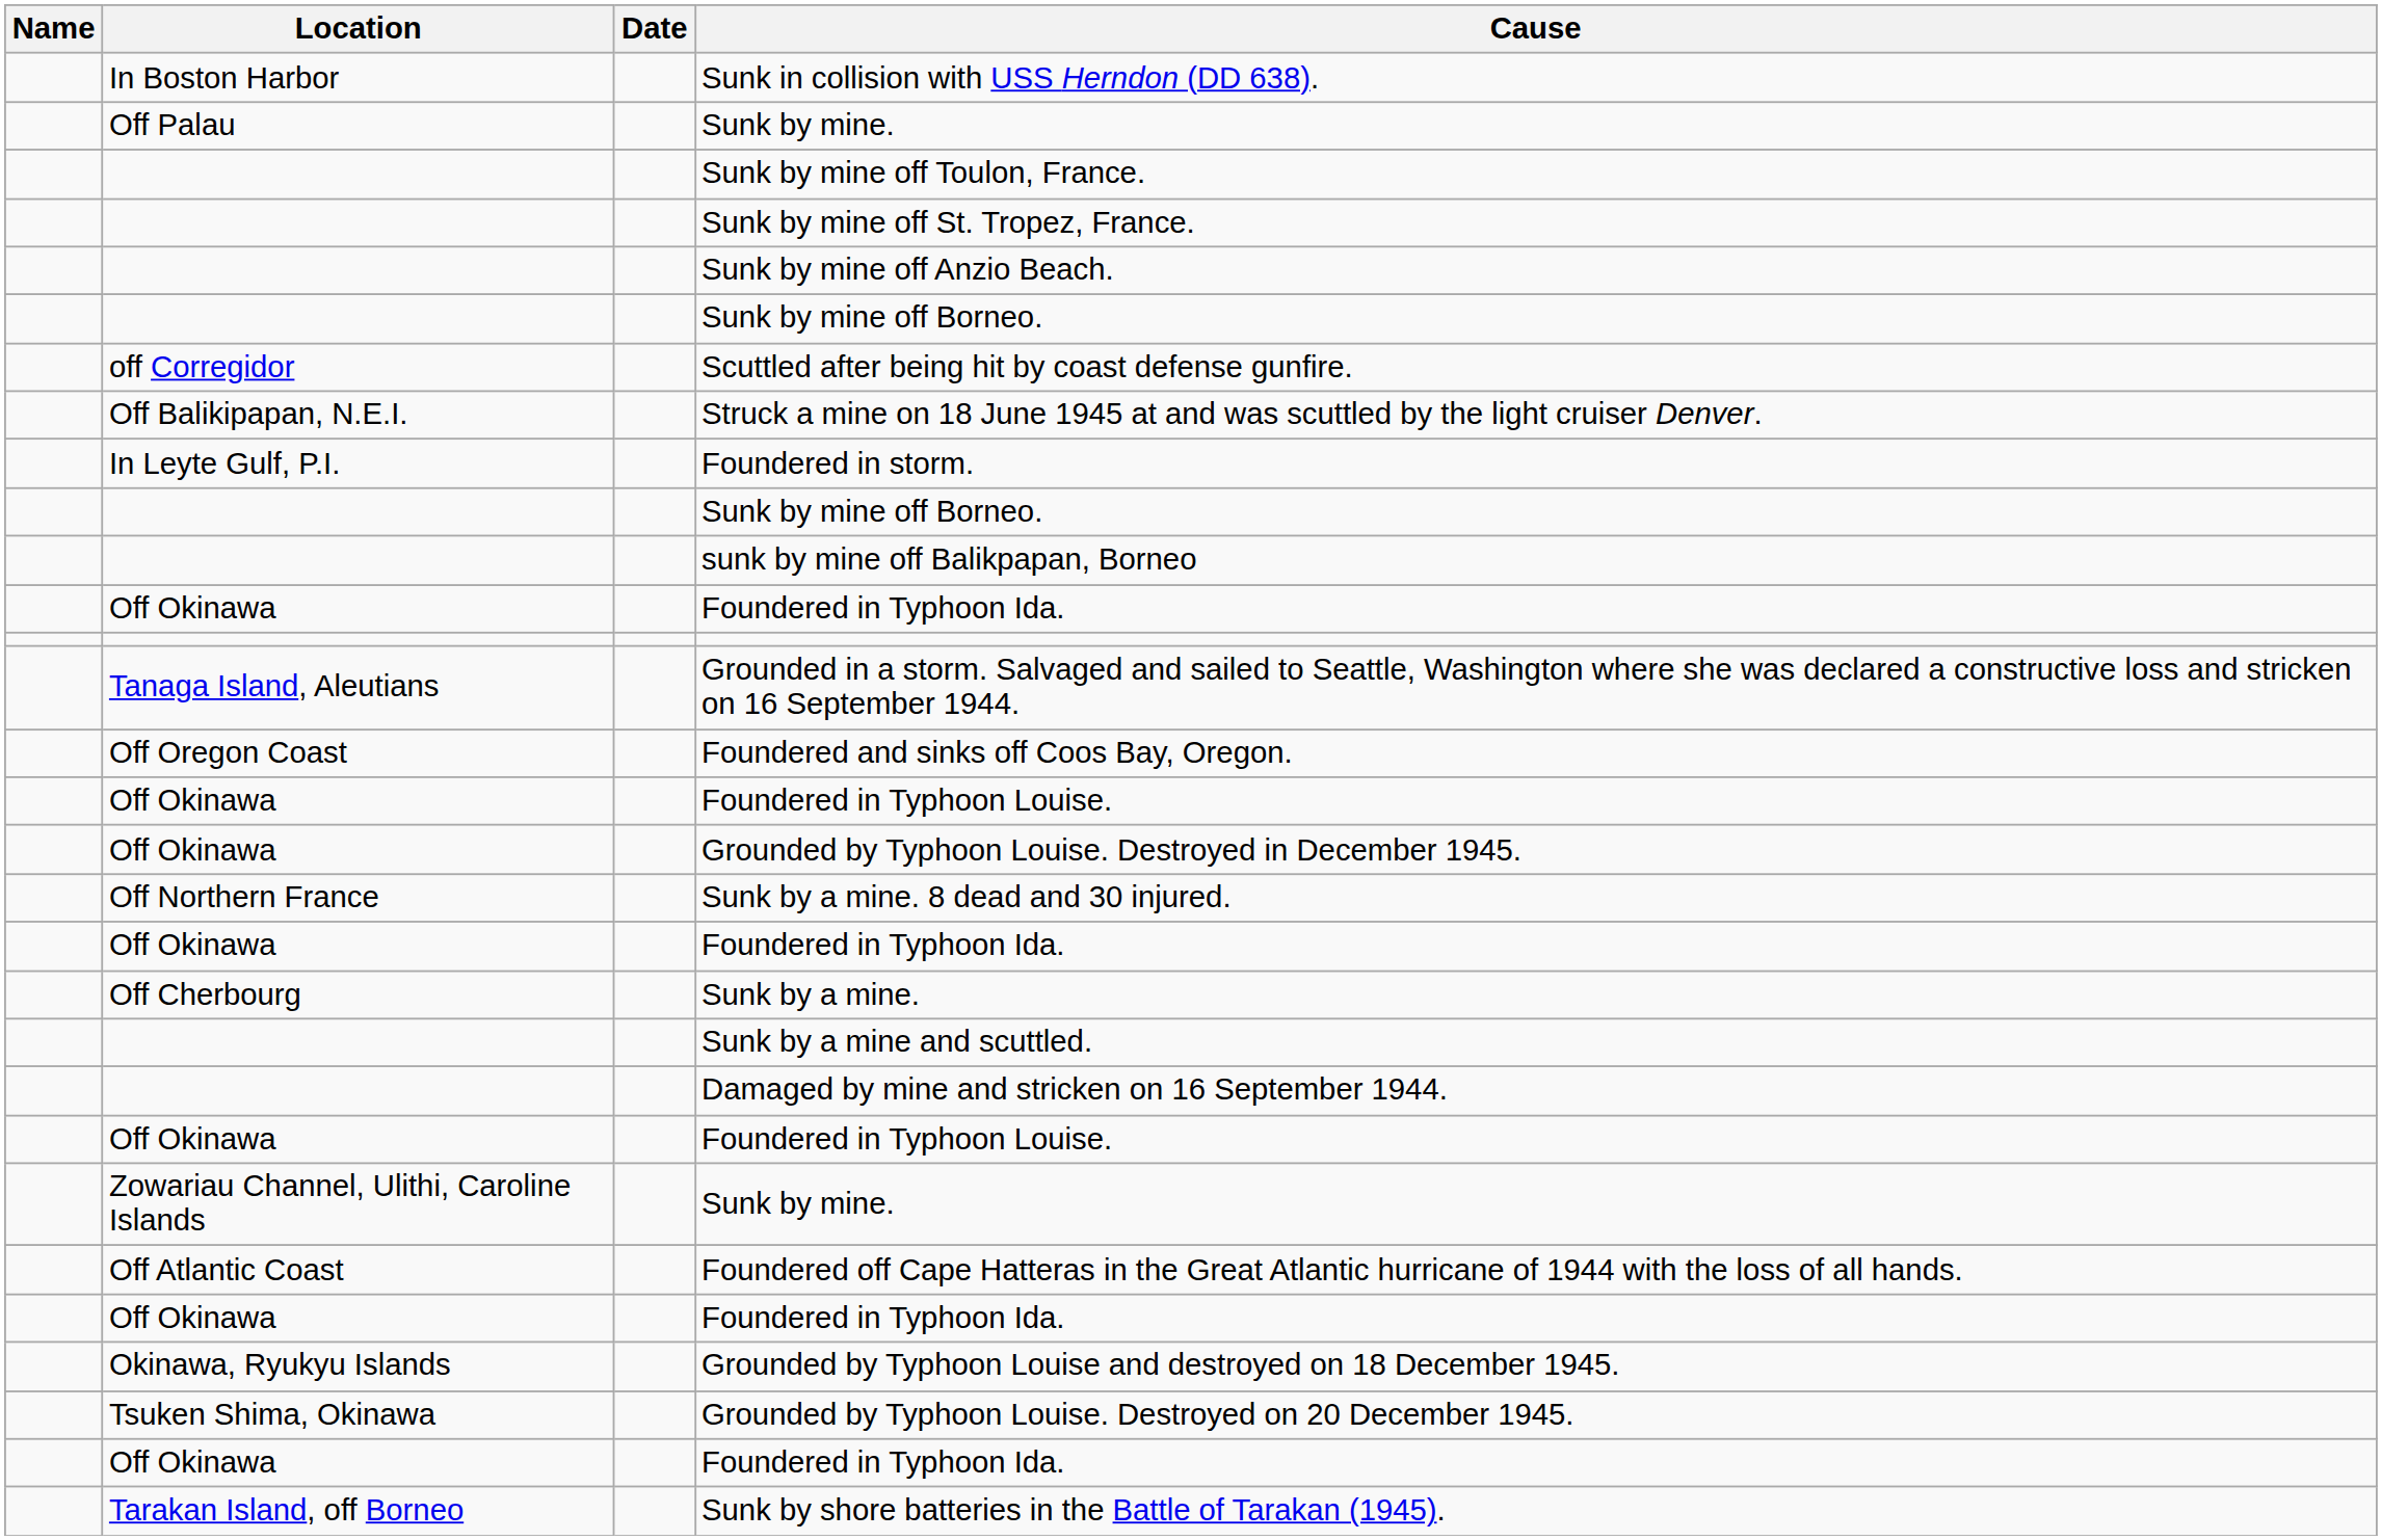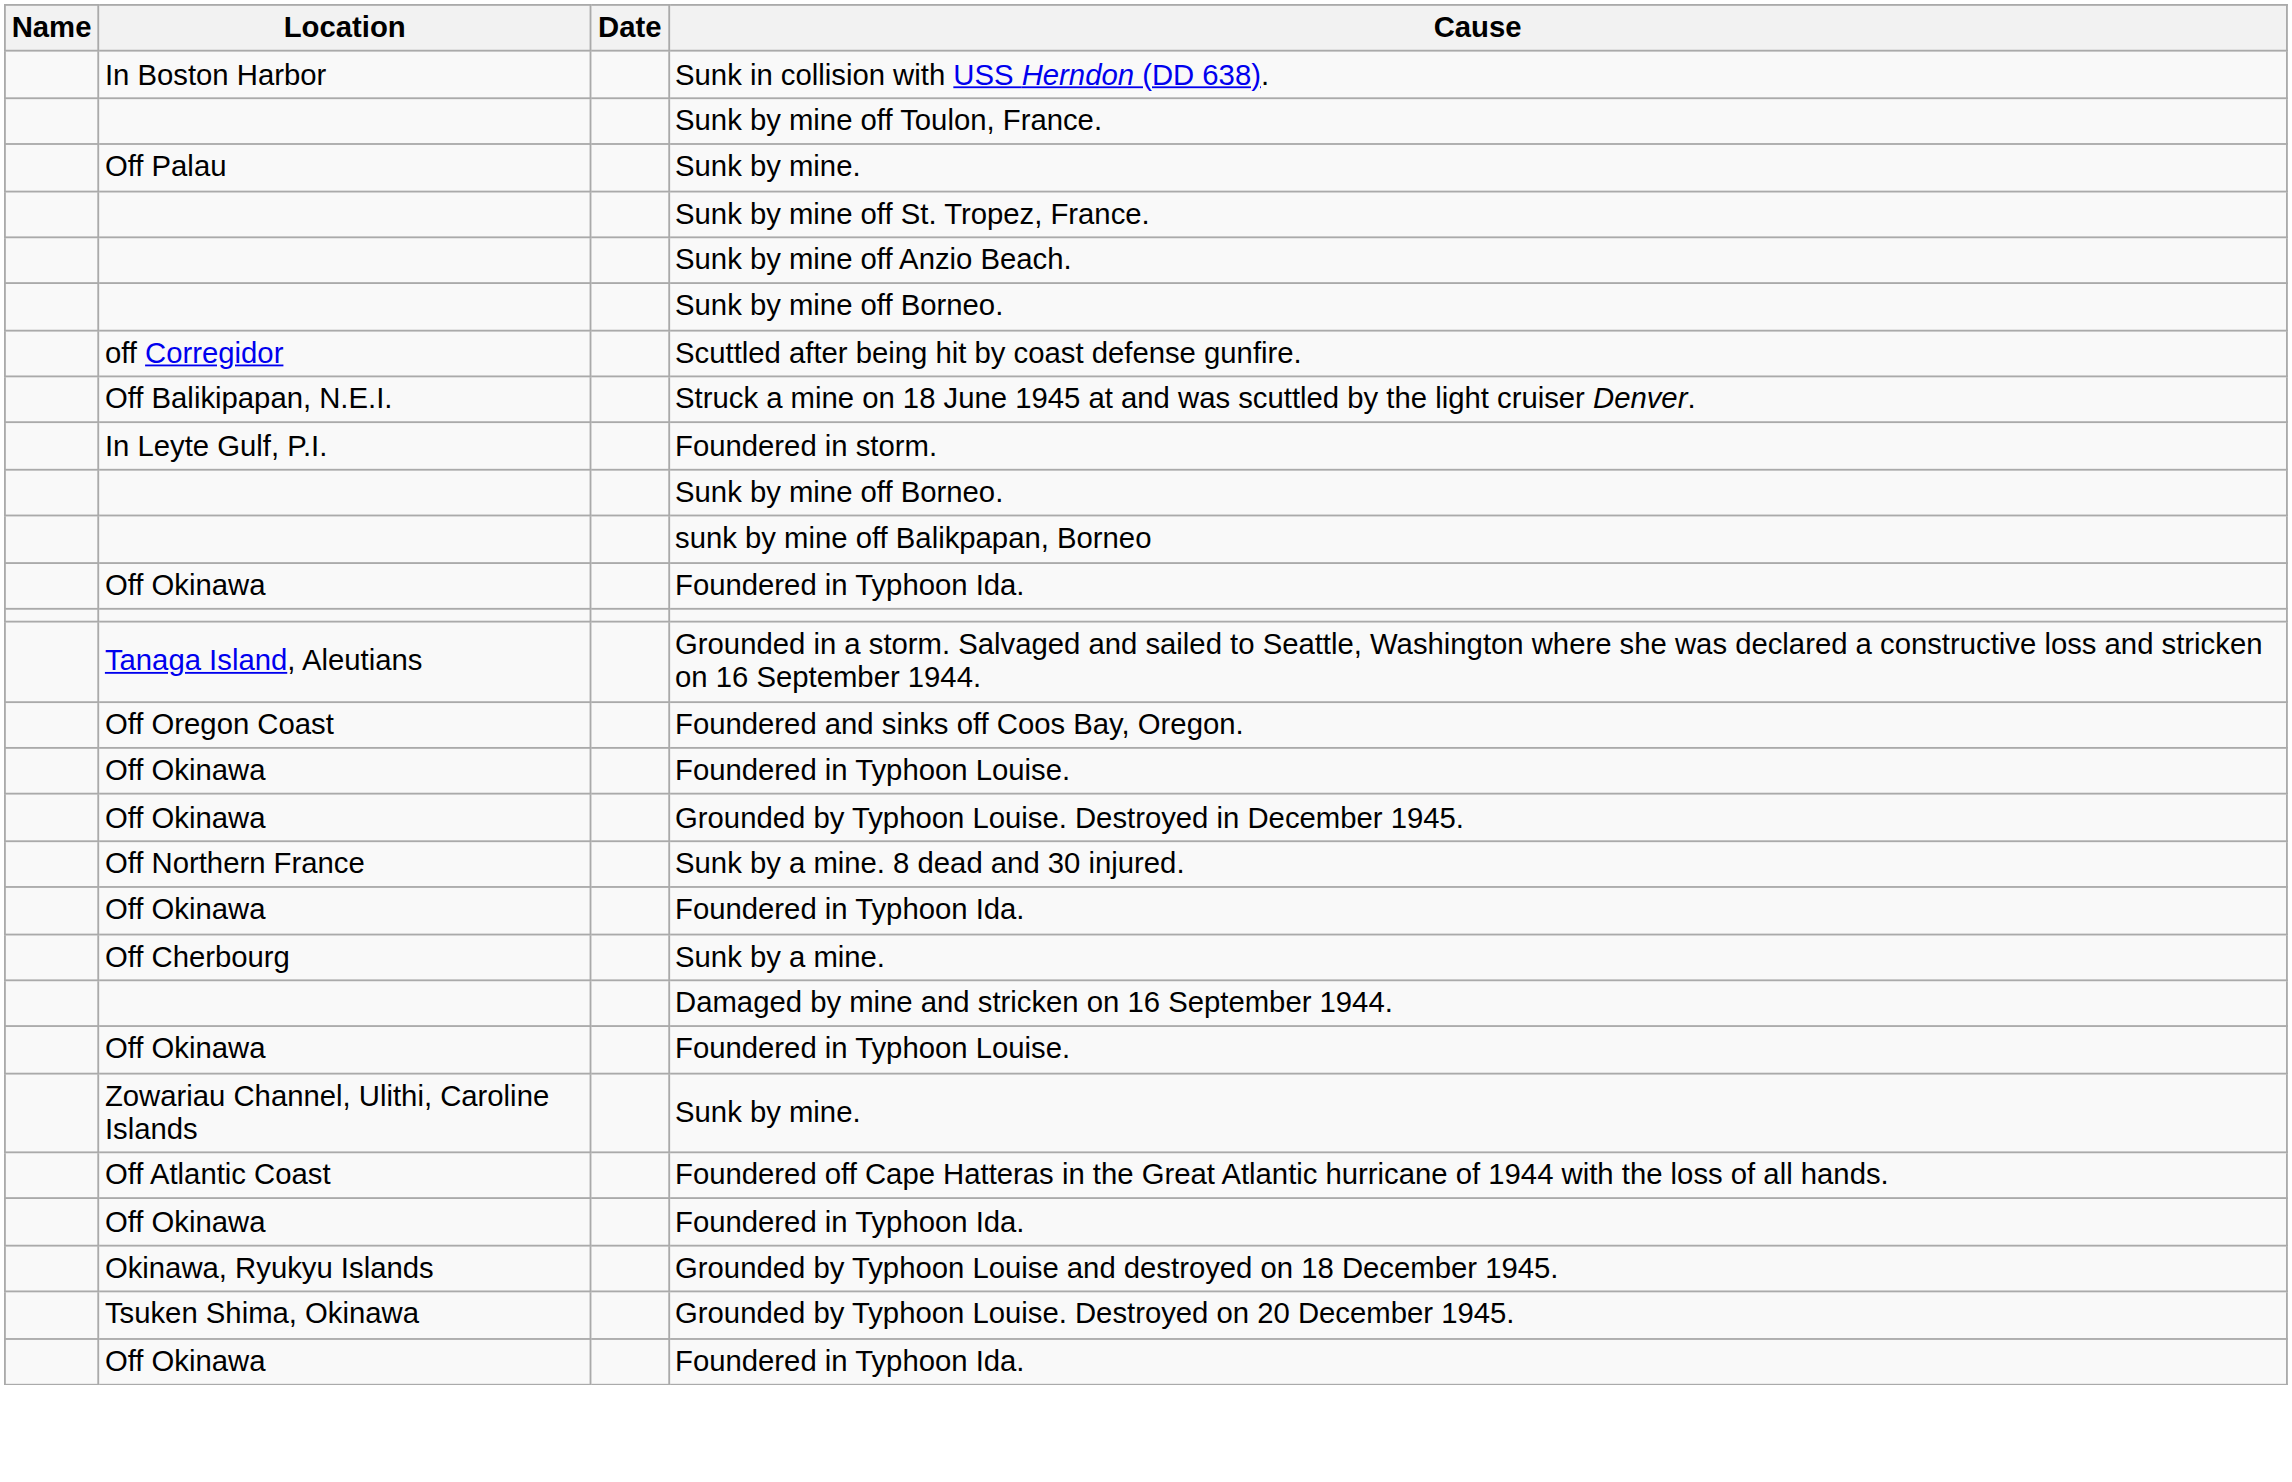rows swapped: Off Palau / Sunk by mine. <-> Sunk by mine off Toulon, France.
- row: Sunk by a mine and scuttled.
- row: Tarakan Island, off Borneo | Sunk by shore batteries in the Battle of Tarakan (1945).
